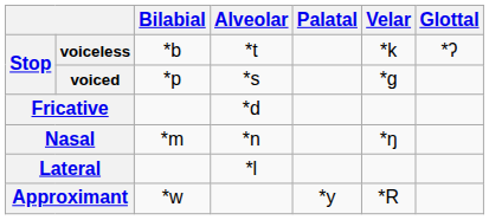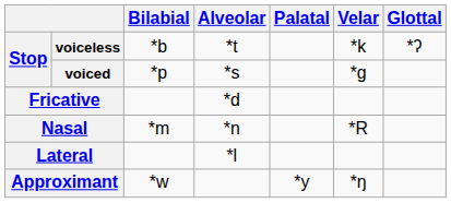Nasal | Velar: *ŋ -> *R
Approximant | Velar: *R -> *ŋ
